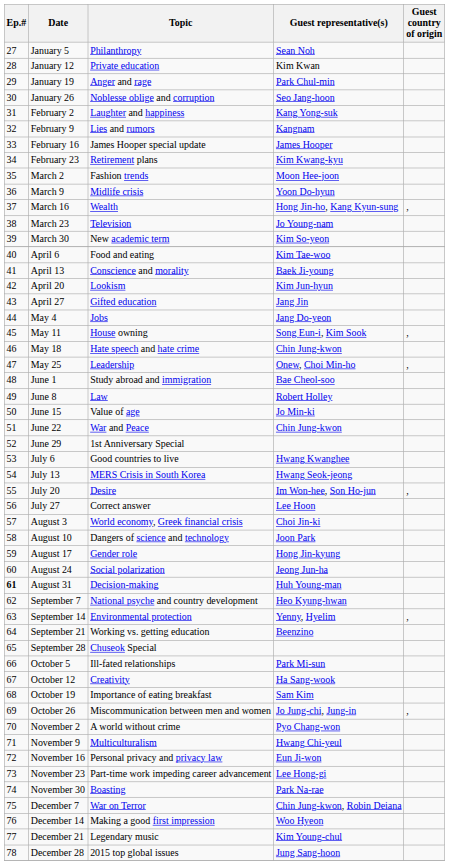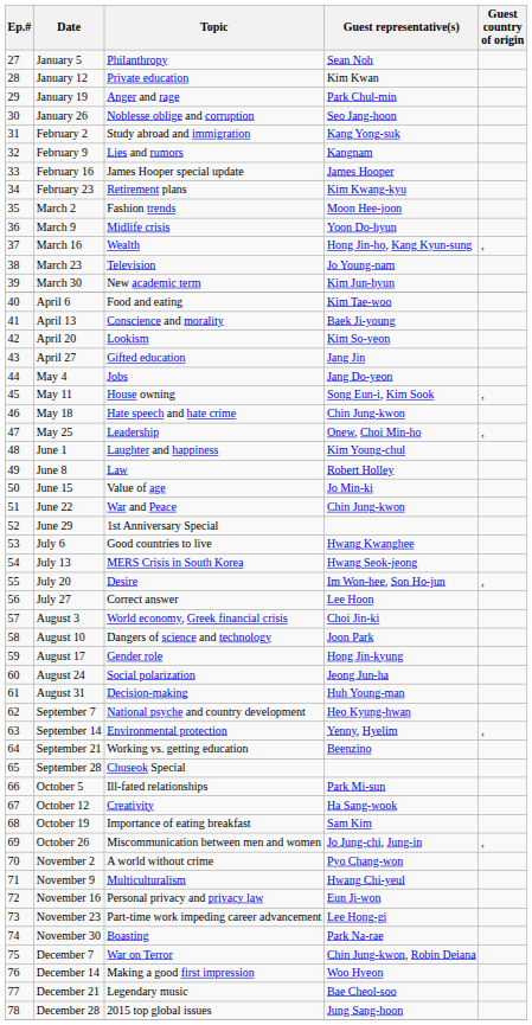February 2 | Topic: Laughter and happiness -> Study abroad and immigration
March 30 | Guest representative(s): Kim So-yeon -> Kim Jun-hyun
April 20 | Guest representative(s): Kim Jun-hyun -> Kim So-yeon
June 1 | Topic: Study abroad and immigration -> Laughter and happiness
June 1 | Guest representative(s): Bae Cheol-soo -> Kim Young-chul
August 31 | Ep.#: bold -> normal
December 21 | Guest representative(s): Kim Young-chul -> Bae Cheol-soo
